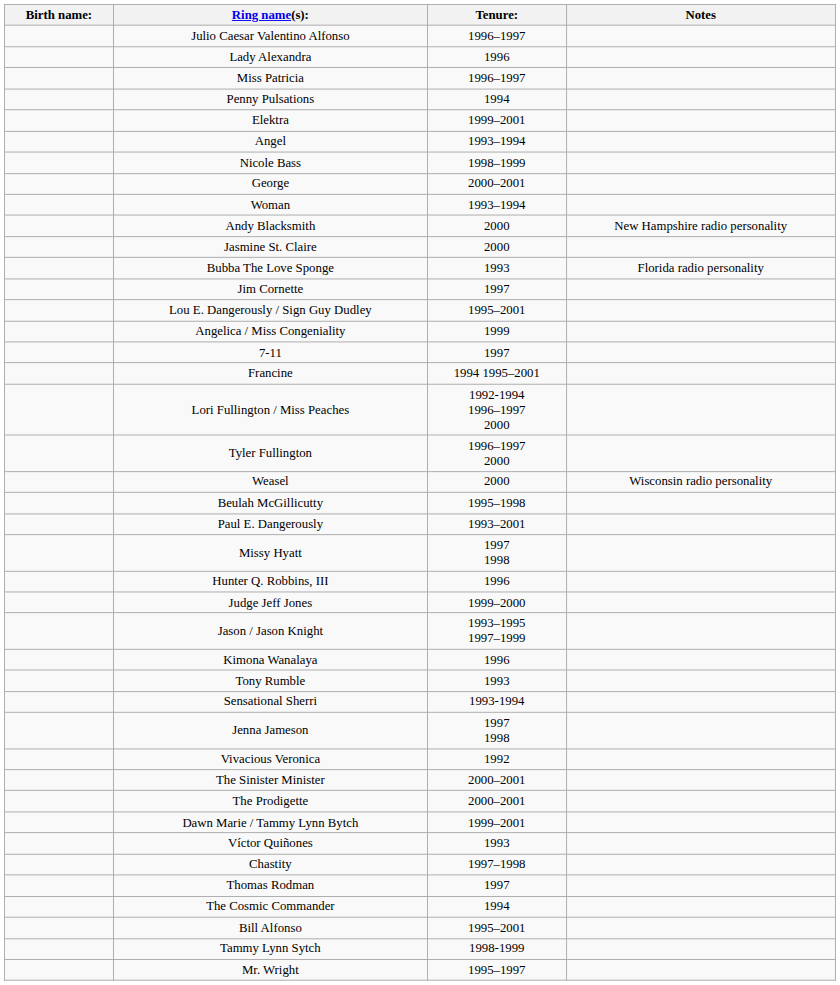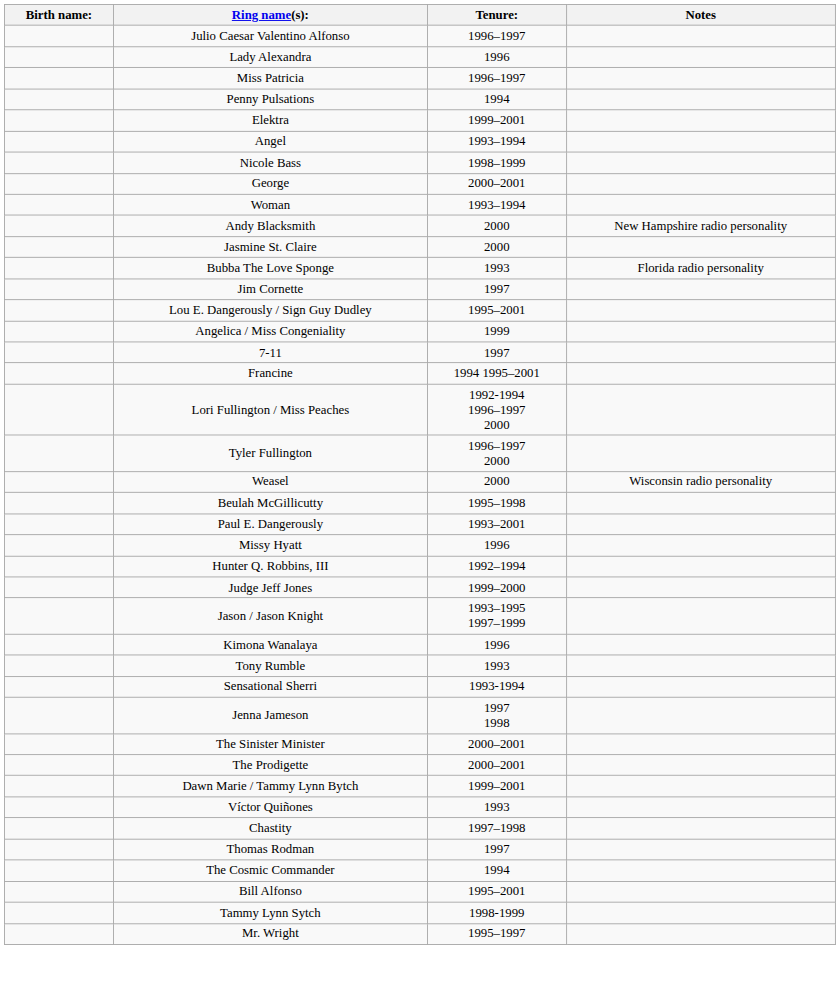Missy Hyatt | Tenure:: 1997 1998 -> 1996
Hunter Q. Robbins, III | Tenure:: 1996 -> 1992–1994
- row: Vivacious Veronica | 1992
